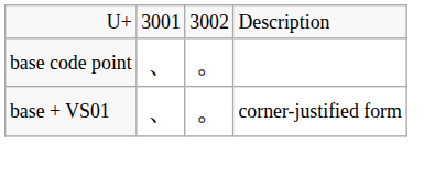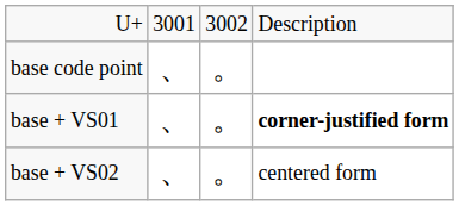base + VS01 | column 4: normal -> bold
+ row: base + VS02 | 、︁ | 。︁ | centered form
